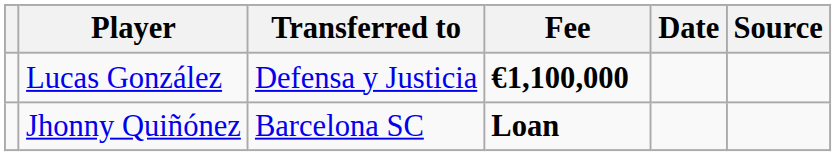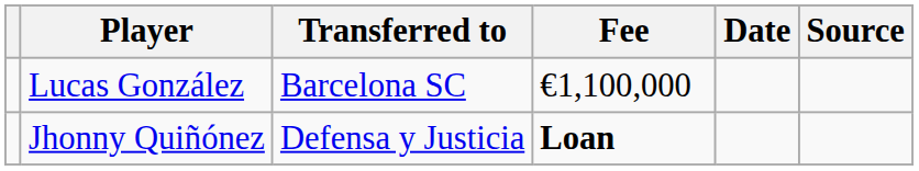Lucas González | Transferred to: Defensa y Justicia -> Barcelona SC
Lucas González | Fee: bold -> normal
Jhonny Quiñónez | Transferred to: Barcelona SC -> Defensa y Justicia
